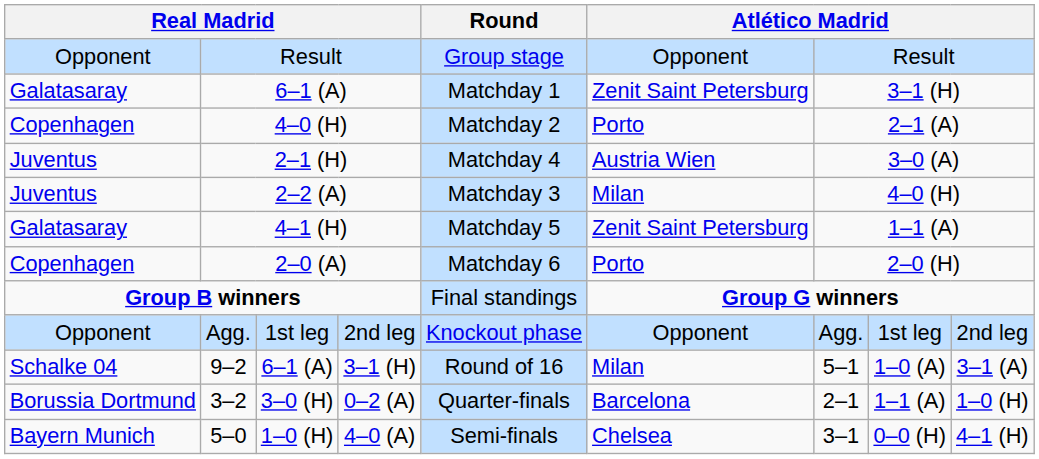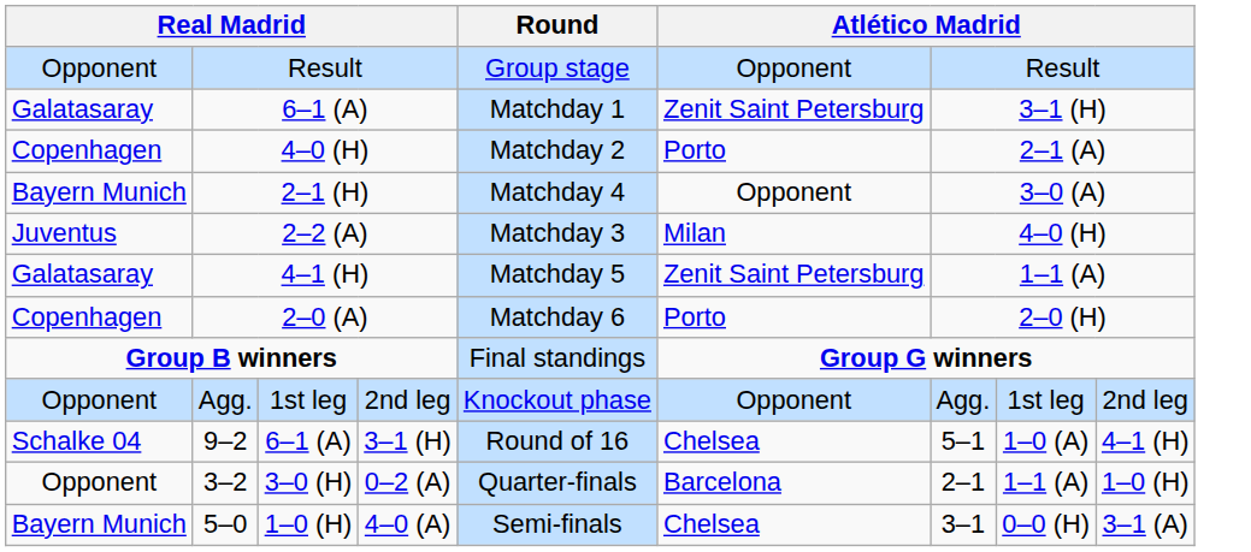2–1 (H) | column 1: Juventus -> Bayern Munich
2–1 (H) | column 6: Austria Wien -> Opponent
9–2 | column 6: Milan -> Chelsea
9–2 | column 9: 3–1 (A) -> 4–1 (H)
3–2 | column 1: Borussia Dortmund -> Opponent
5–0 | column 9: 4–1 (H) -> 3–1 (A)
